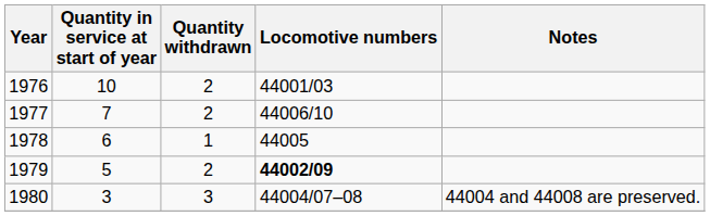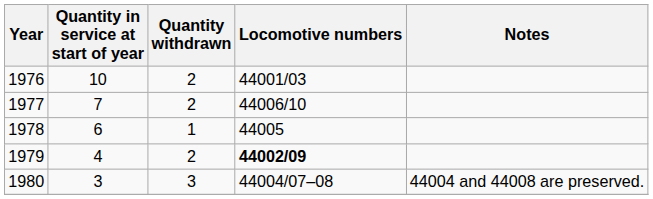1979 | Quantity in service at start of year: 5 -> 4
